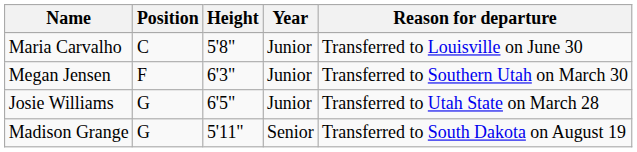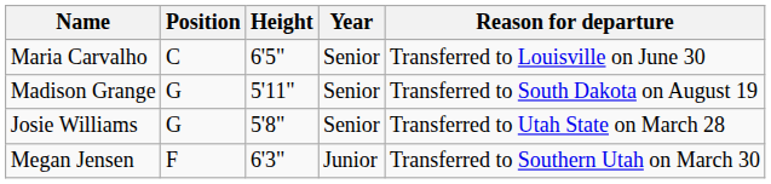Maria Carvalho | Height: 5'8" -> 6'5"
Maria Carvalho | Year: Junior -> Senior
rows swapped: Megan Jensen <-> Madison Grange
Josie Williams | Height: 6'5" -> 5'8"
Josie Williams | Year: Junior -> Senior
